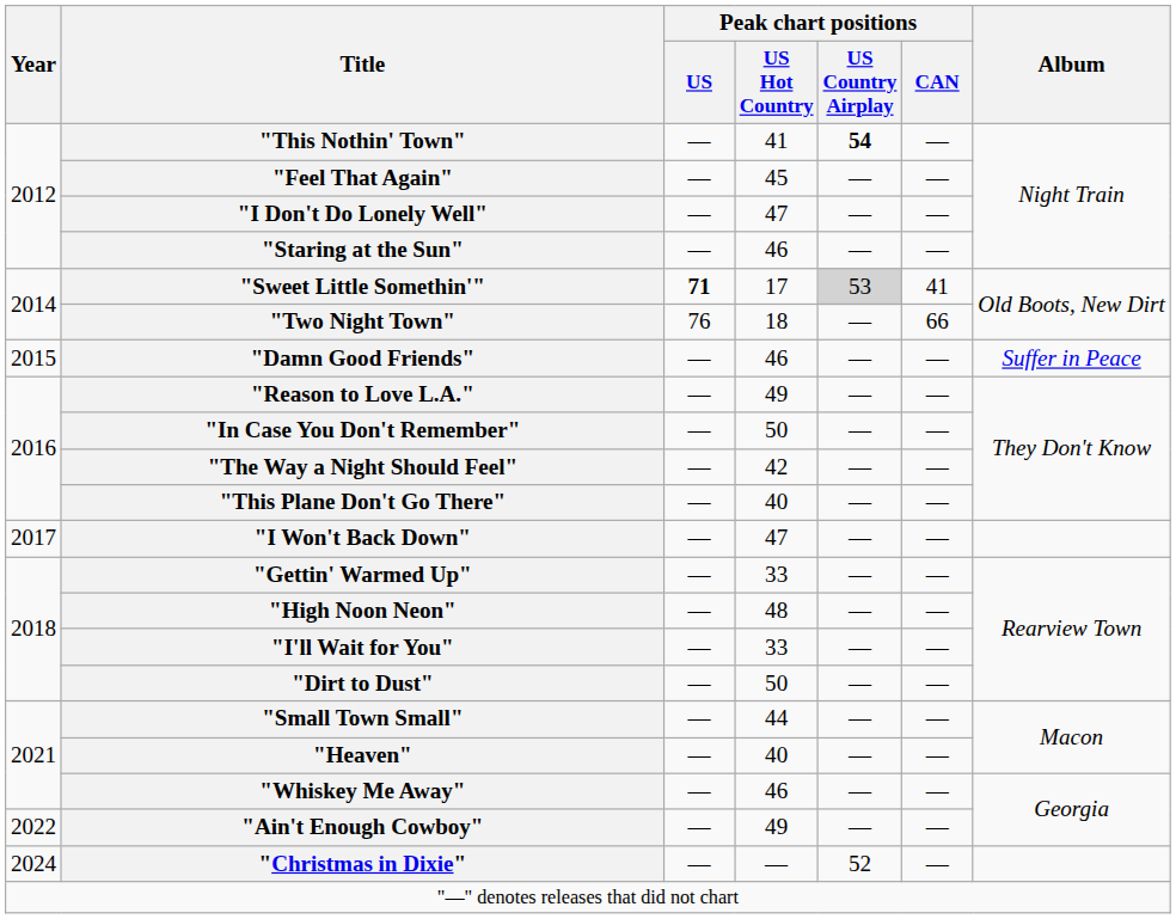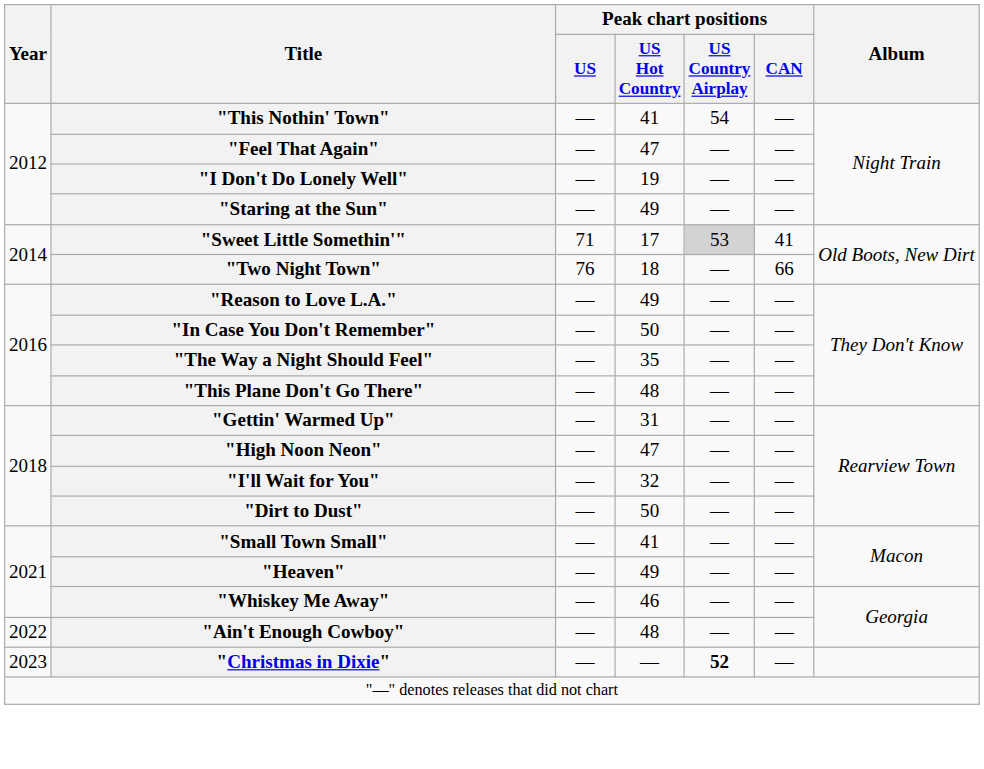"This Nothin' Town" | Peak chart positions / US Country Airplay: bold -> normal
"Feel That Again" | Peak chart positions / US Hot Country: 45 -> 47
"I Don't Do Lonely Well" | Peak chart positions / US Hot Country: 47 -> 19
"Staring at the Sun" | Peak chart positions / US Hot Country: 46 -> 49
"Sweet Little Somethin'" | Peak chart positions / US: bold -> normal
- row: 2015 | "Damn Good Friends" | — | 46 | — | — | Suffer in Peace
"The Way a Night Should Feel" | Peak chart positions / US Hot Country: 42 -> 35
"This Plane Don't Go There" | Peak chart positions / US Hot Country: 40 -> 48
- row: 2017 | "I Won't Back Down" | — | 47 | — | —
"Gettin' Warmed Up" | Peak chart positions / US Hot Country: 33 -> 31
"High Noon Neon" | Peak chart positions / US Hot Country: 48 -> 47
"I'll Wait for You" | Peak chart positions / US Hot Country: 33 -> 32
"Small Town Small" | Peak chart positions / US Hot Country: 44 -> 41
"Heaven" | Peak chart positions / US Hot Country: 40 -> 49
"Ain't Enough Cowboy" | Peak chart positions / US Hot Country: 49 -> 48
"Christmas in Dixie" | Year: 2024 -> 2023
"Christmas in Dixie" | Peak chart positions / US Country Airplay: normal -> bold
